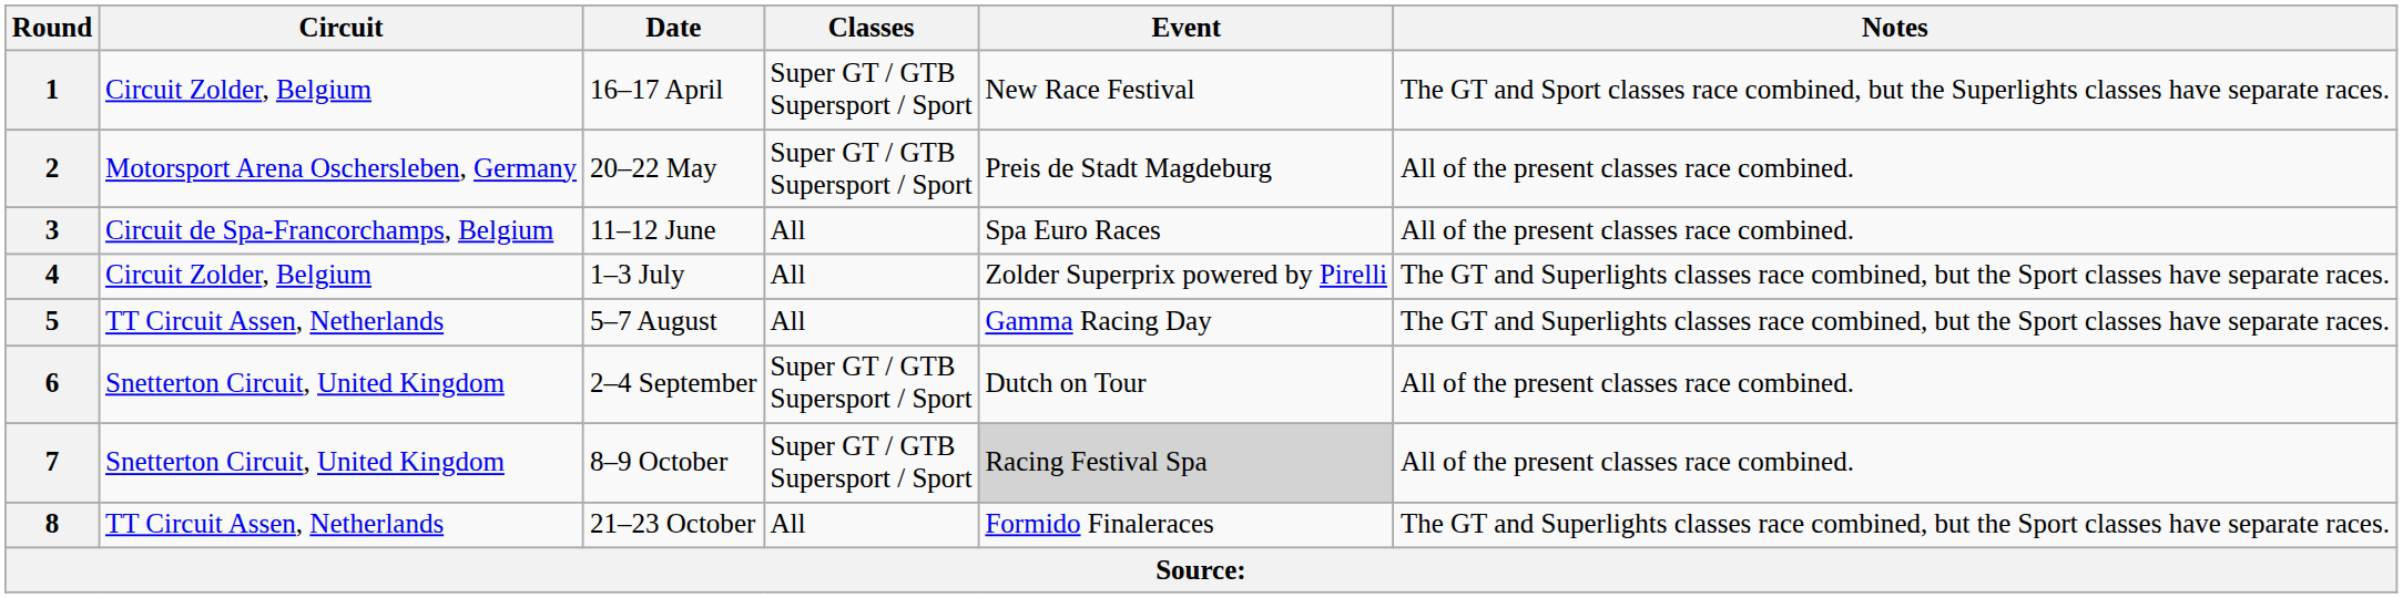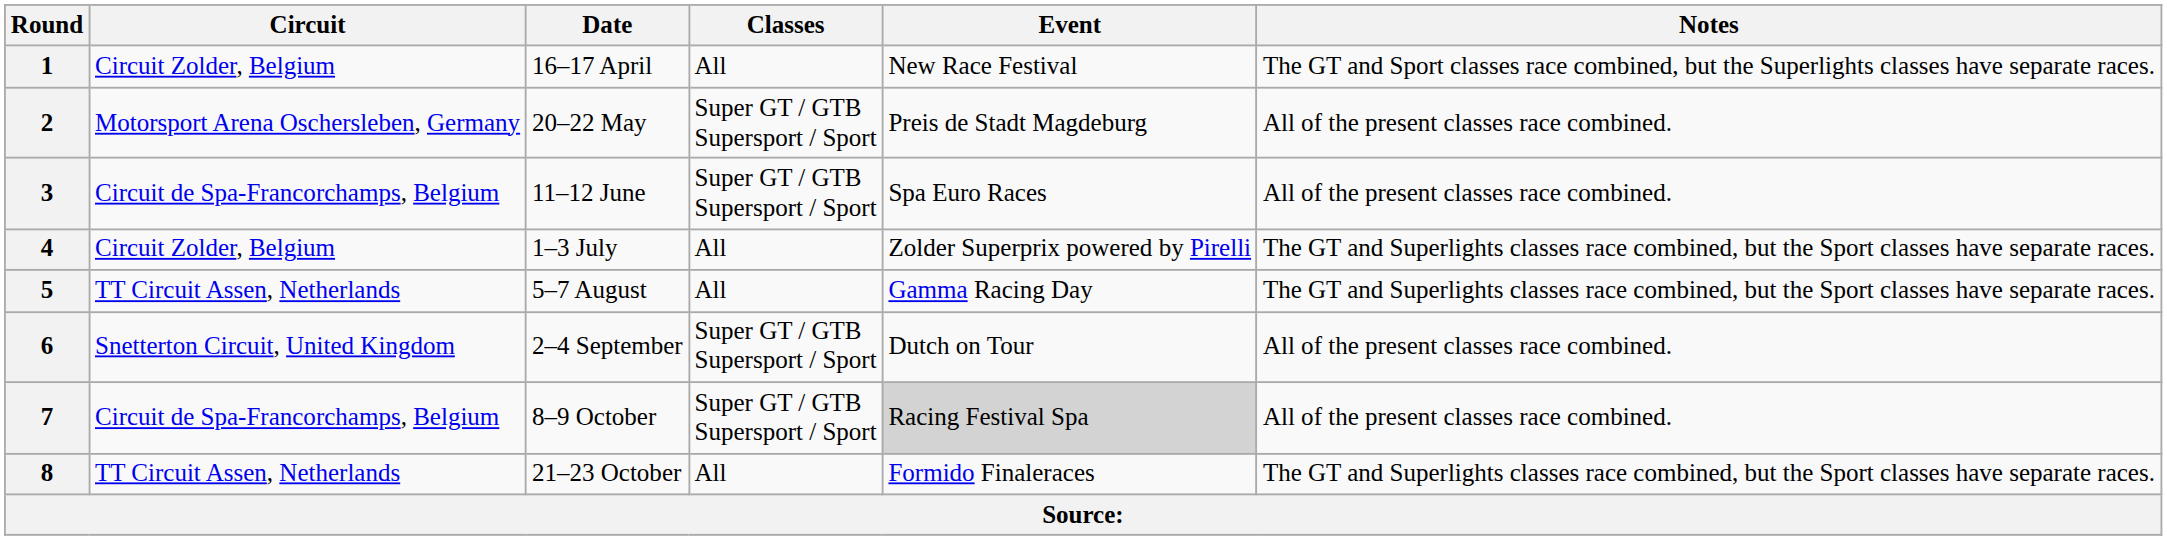1 | Classes: Super GT / GTB Supersport / Sport -> All
3 | Classes: All -> Super GT / GTB Supersport / Sport
7 | Circuit: Snetterton Circuit, United Kingdom -> Circuit de Spa-Francorchamps, Belgium
